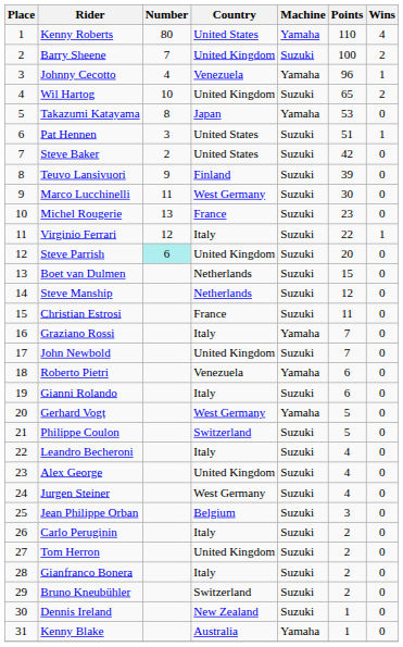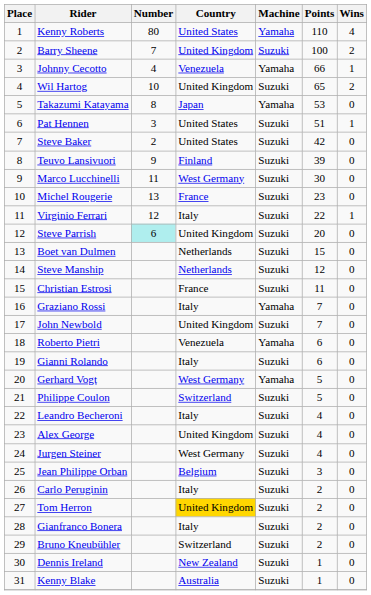Johnny Cecotto | Points: 96 -> 66
Tom Herron | Country: no background -> gold background
Kenny Blake | Machine: Yamaha -> Suzuki
